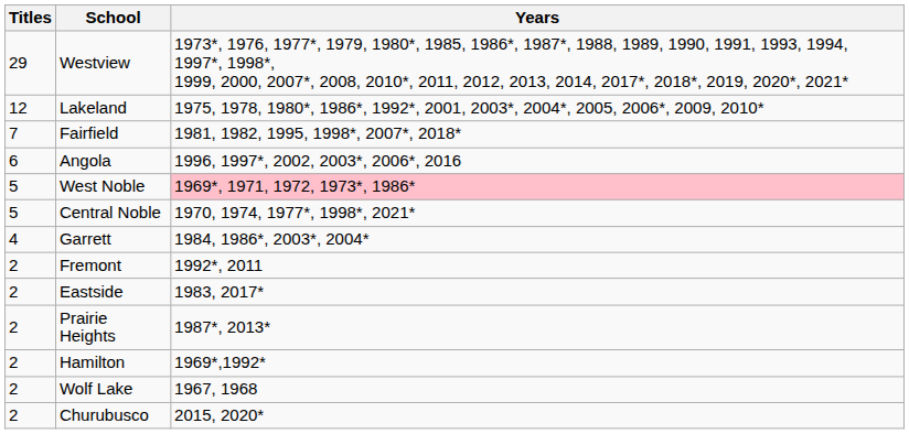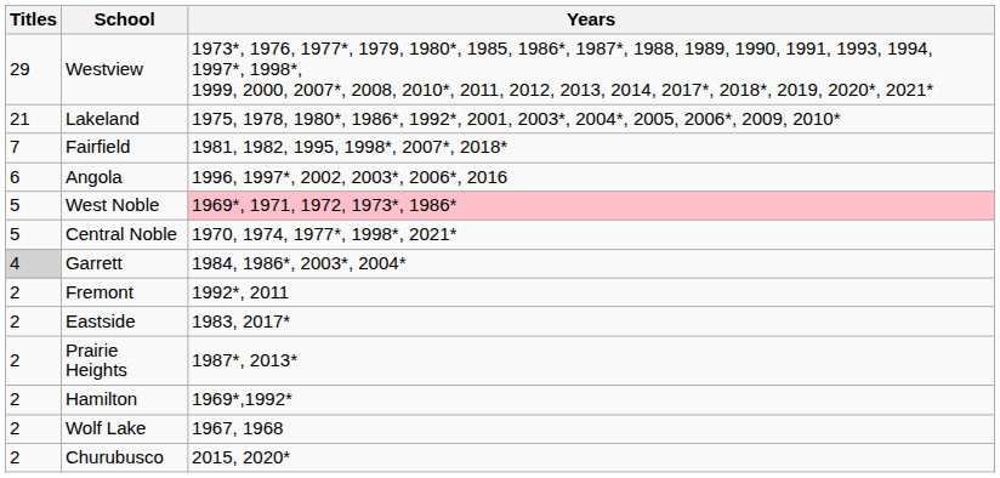Lakeland | Titles: 12 -> 21
Garrett | Titles: no background -> lightgrey background
